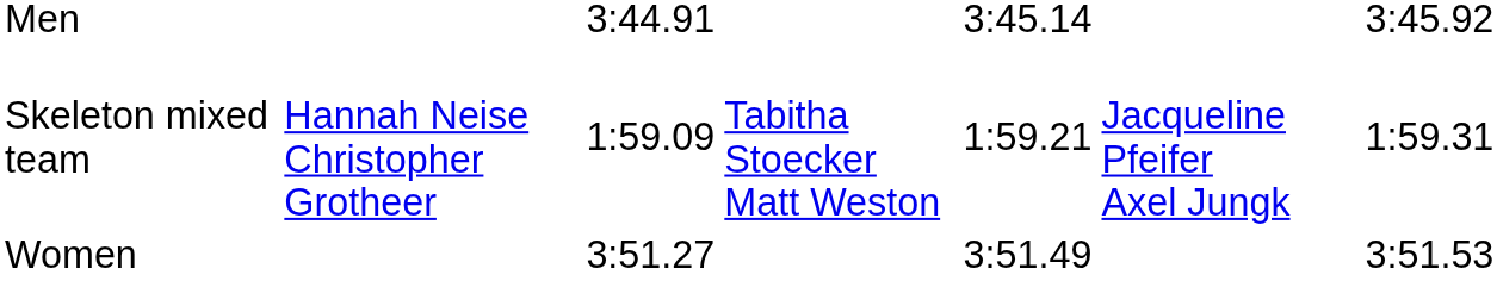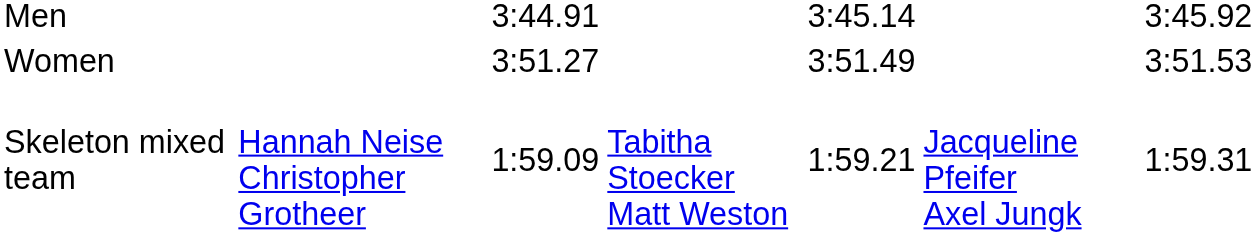rows swapped: Women <-> Skeleton mixed team
